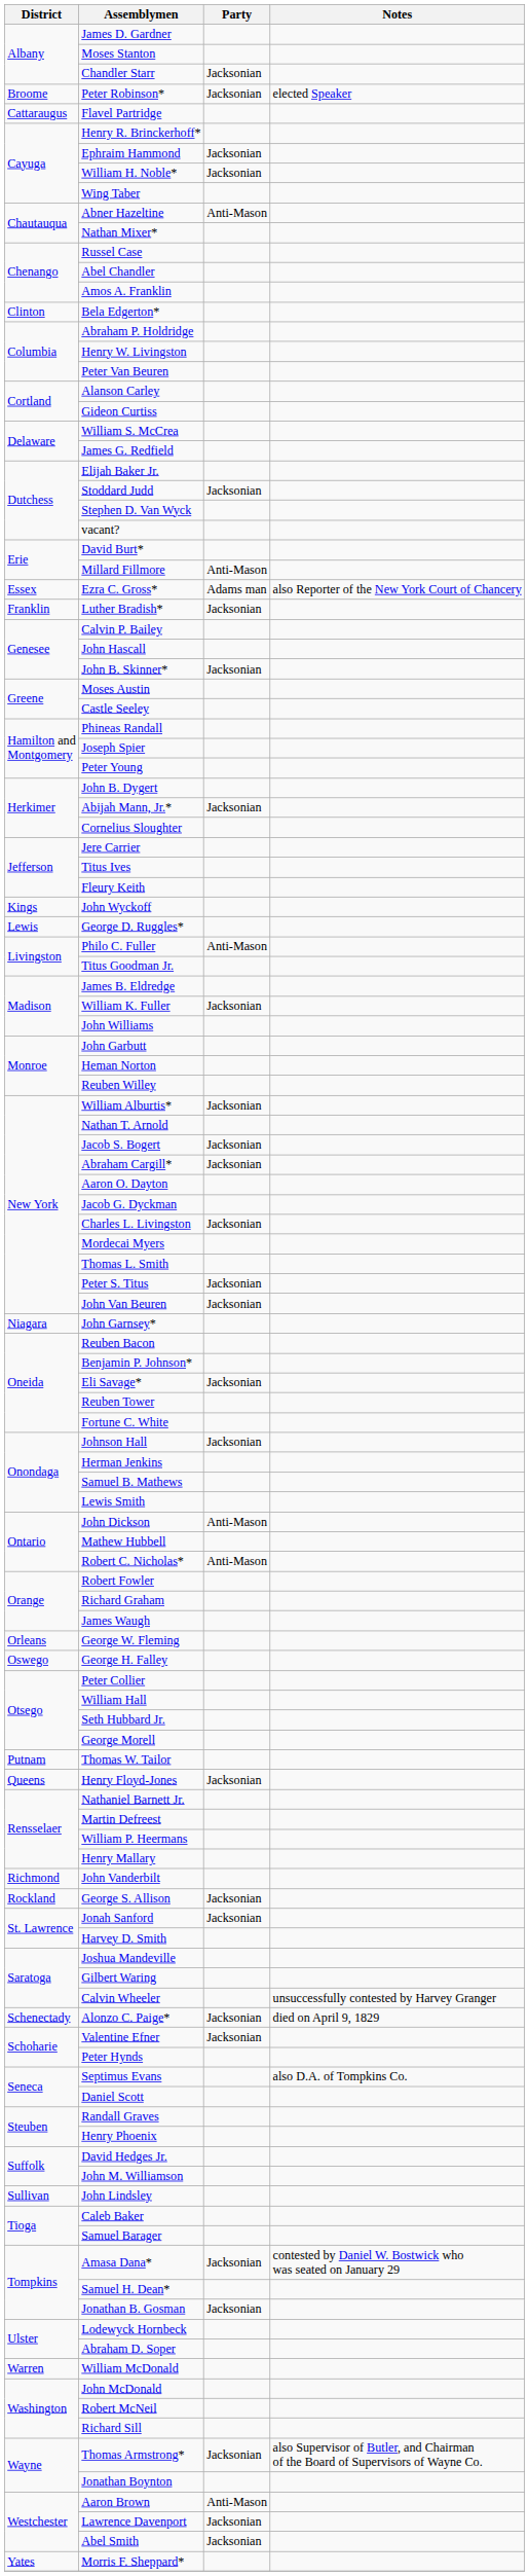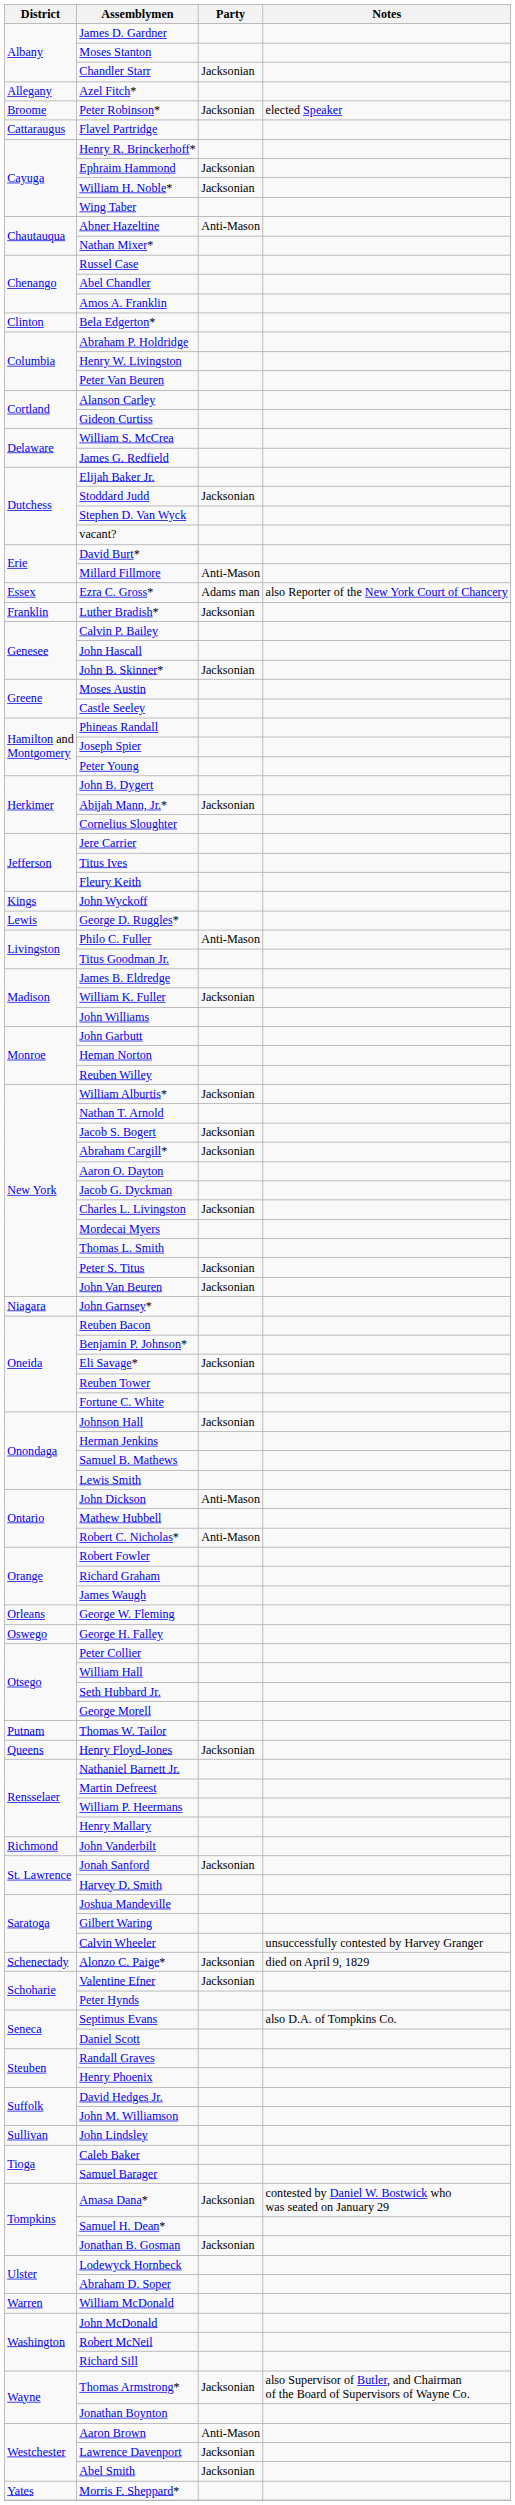+ row: Allegany | Azel Fitch*
- row: Rockland | George S. Allison | Jacksonian
